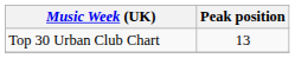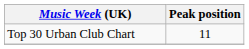Top 30 Urban Club Chart | Peak position: 13 -> 11
